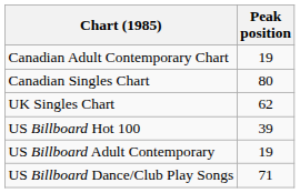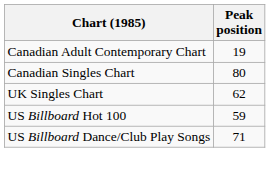US Billboard Hot 100 | Peak position: 39 -> 59
- row: US Billboard Adult Contemporary | 19
